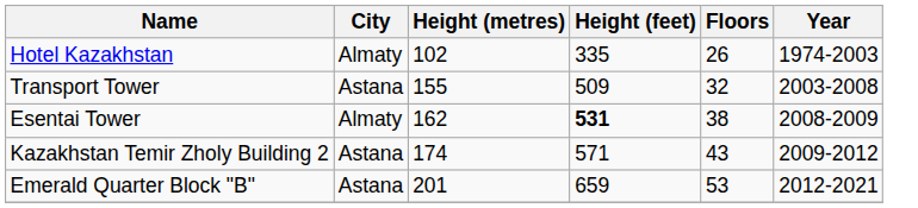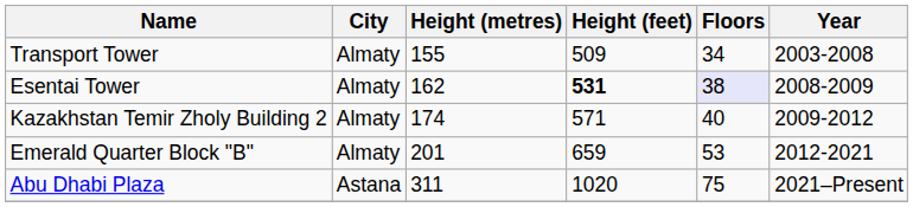- row: Hotel Kazakhstan | Almaty | 102 | 335 | 26 | 1974-2003
Transport Tower | City: Astana -> Almaty
Transport Tower | Floors: 32 -> 34
Esentai Tower | Floors: no background -> lavender background
Kazakhstan Temir Zholy Building 2 | City: Astana -> Almaty
Kazakhstan Temir Zholy Building 2 | Floors: 43 -> 40
Emerald Quarter Block "B" | City: Astana -> Almaty
+ row: Abu Dhabi Plaza | Astana | 311 | 1020 | 75 | 2021–Present
